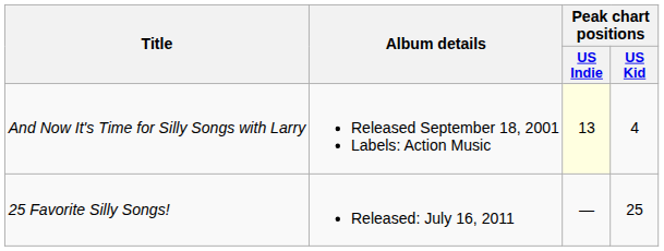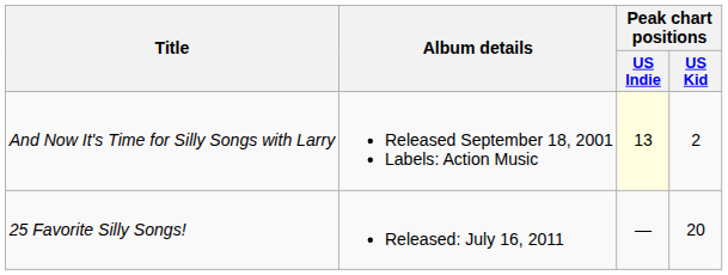And Now It's Time for Silly Songs with Larry | Peak chart positions / US Kid: 4 -> 2
25 Favorite Silly Songs! | Peak chart positions / US Kid: 25 -> 20
